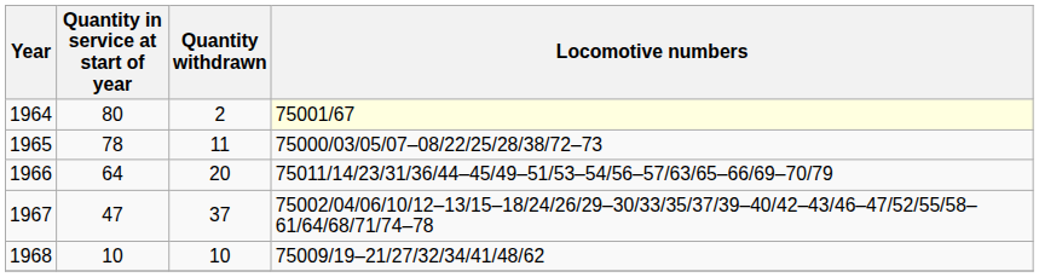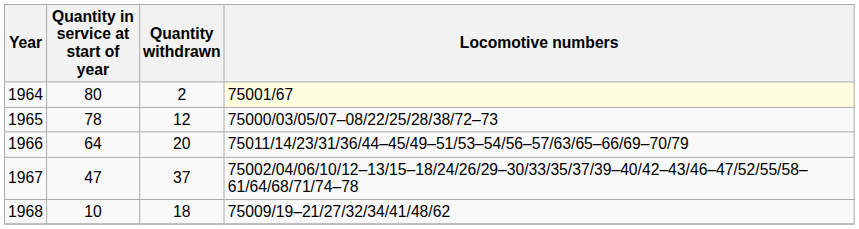1965 | Quantity withdrawn: 11 -> 12
1968 | Quantity withdrawn: 10 -> 18
